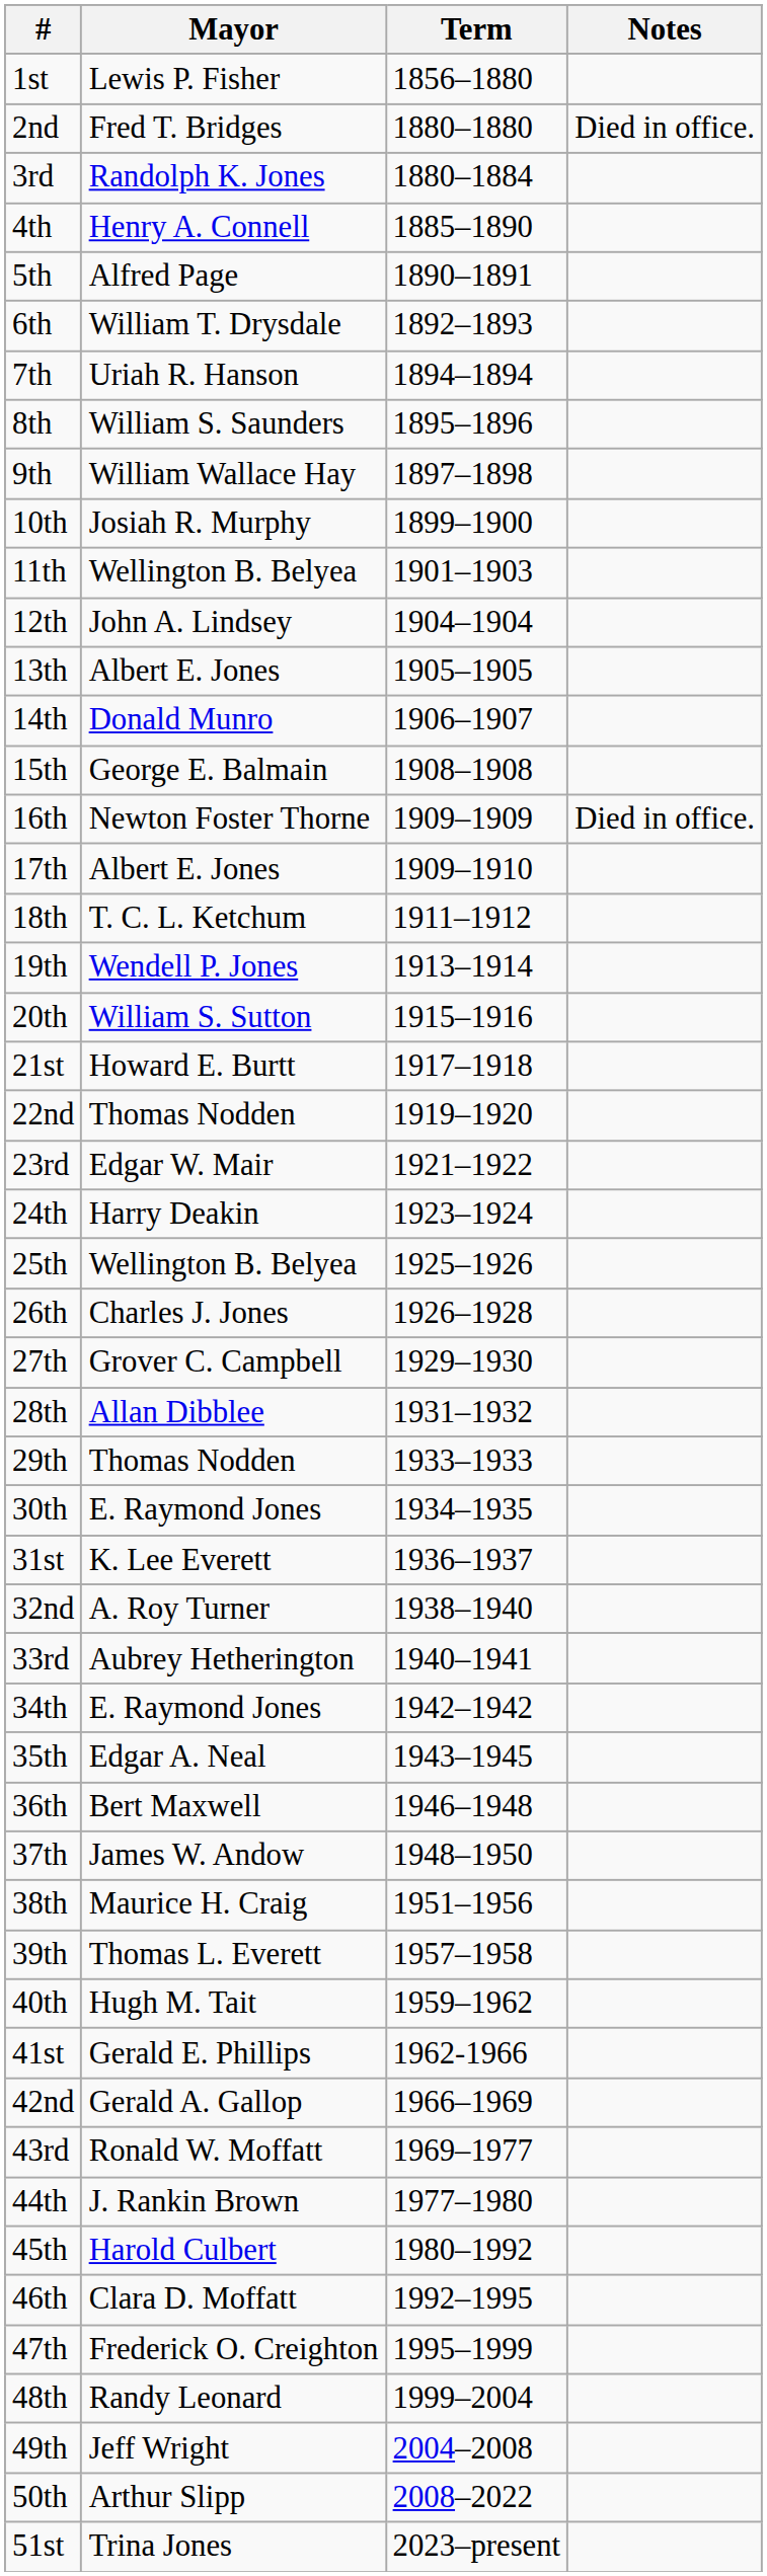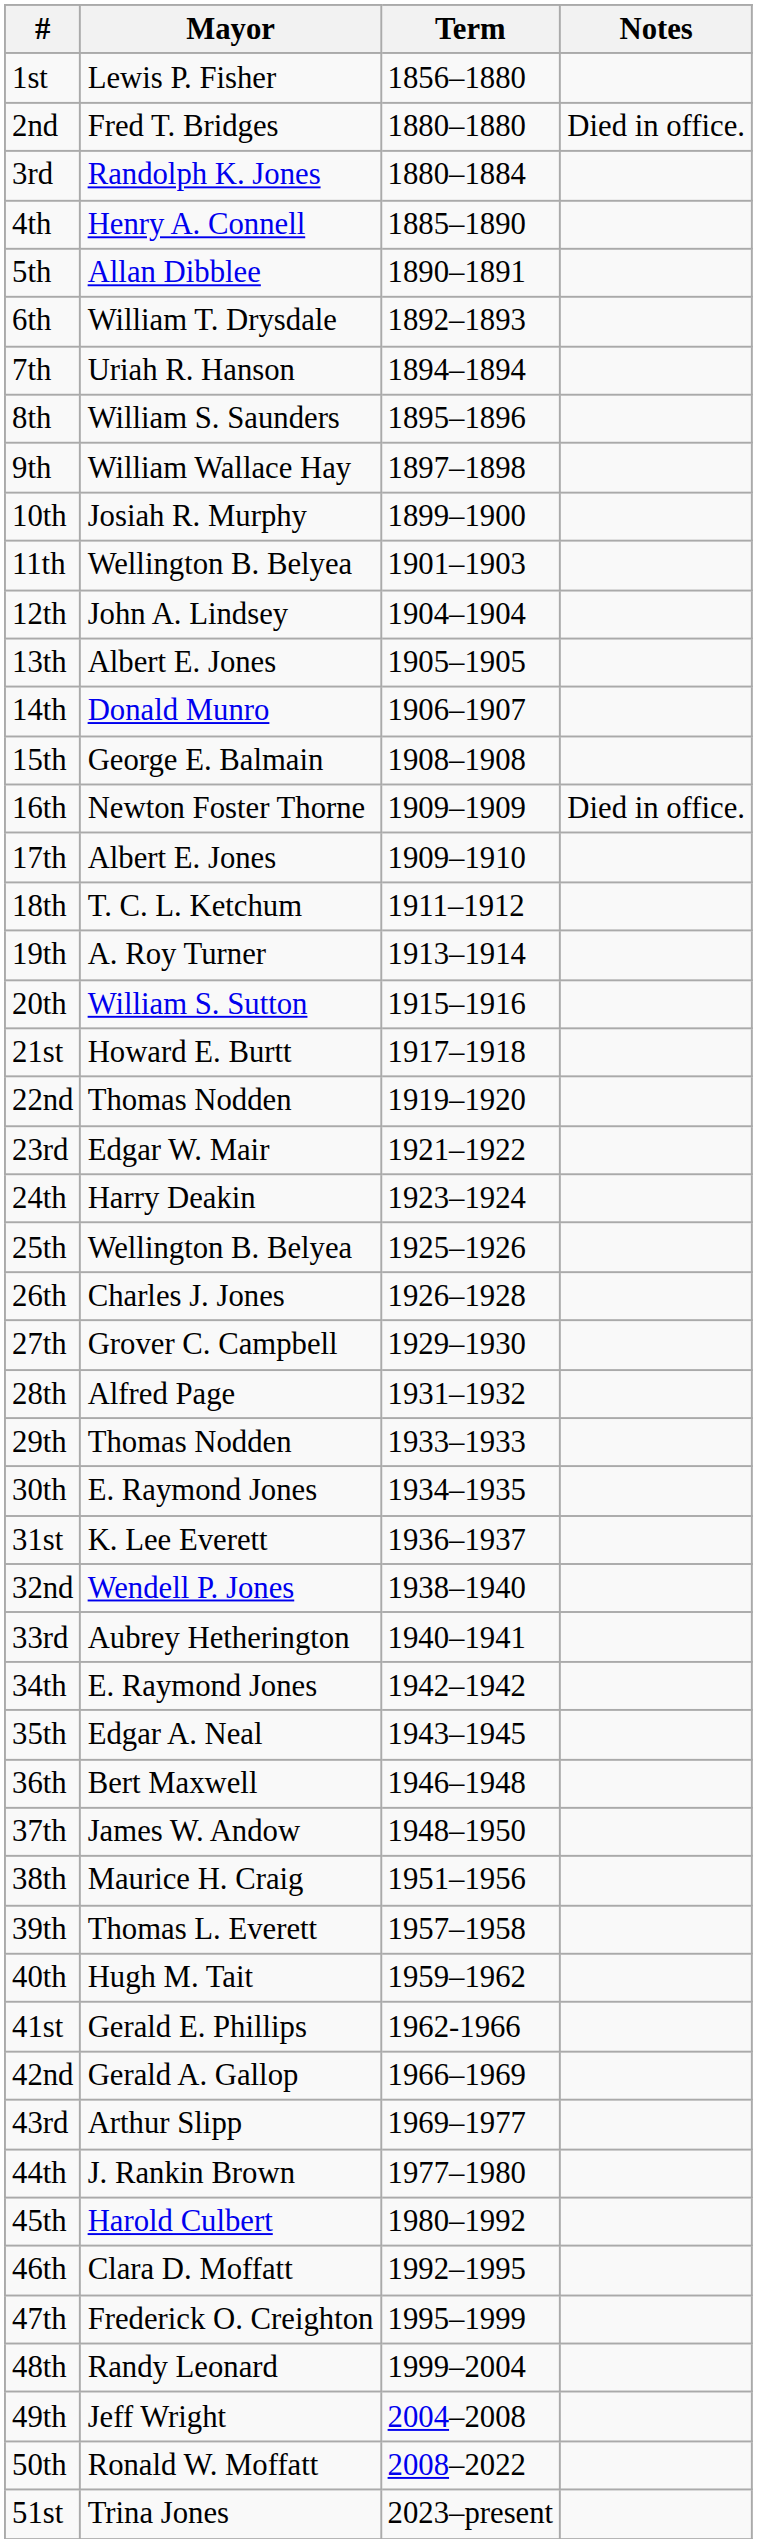5th | Mayor: Alfred Page -> Allan Dibblee
19th | Mayor: Wendell P. Jones -> A. Roy Turner
28th | Mayor: Allan Dibblee -> Alfred Page
32nd | Mayor: A. Roy Turner -> Wendell P. Jones
43rd | Mayor: Ronald W. Moffatt -> Arthur Slipp
50th | Mayor: Arthur Slipp -> Ronald W. Moffatt
